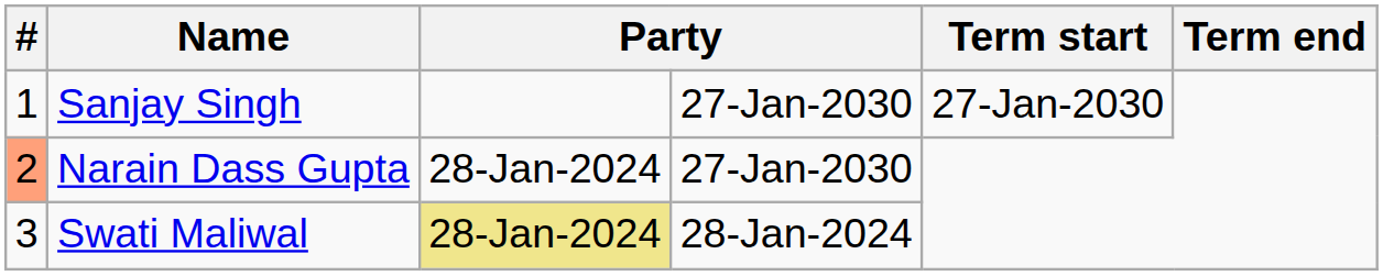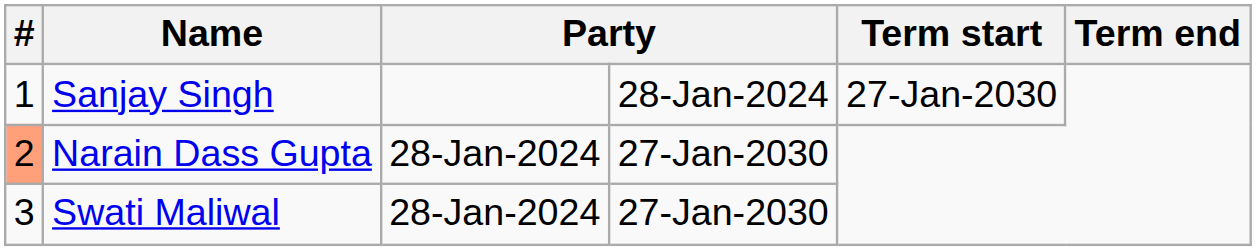Sanjay Singh | column 4: 27-Jan-2030 -> 28-Jan-2024
Swati Maliwal | column 3: khaki background -> no background
Swati Maliwal | column 4: 28-Jan-2024 -> 27-Jan-2030
